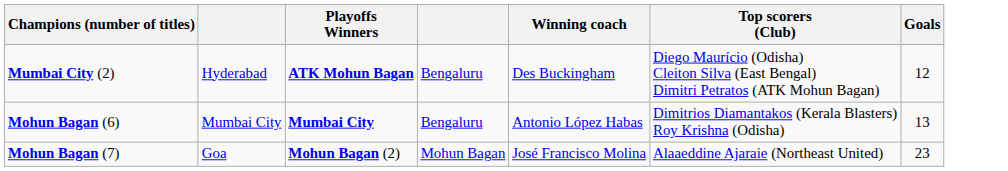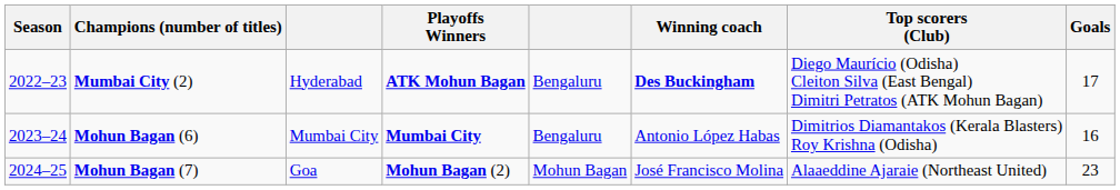+ column: Season | 2022–23 | 2023–24 | 2024–25
Mumbai City (2) | Winning coach: normal -> bold
Mumbai City (2) | Goals: 12 -> 17
Mohun Bagan (6) | Goals: 13 -> 16
